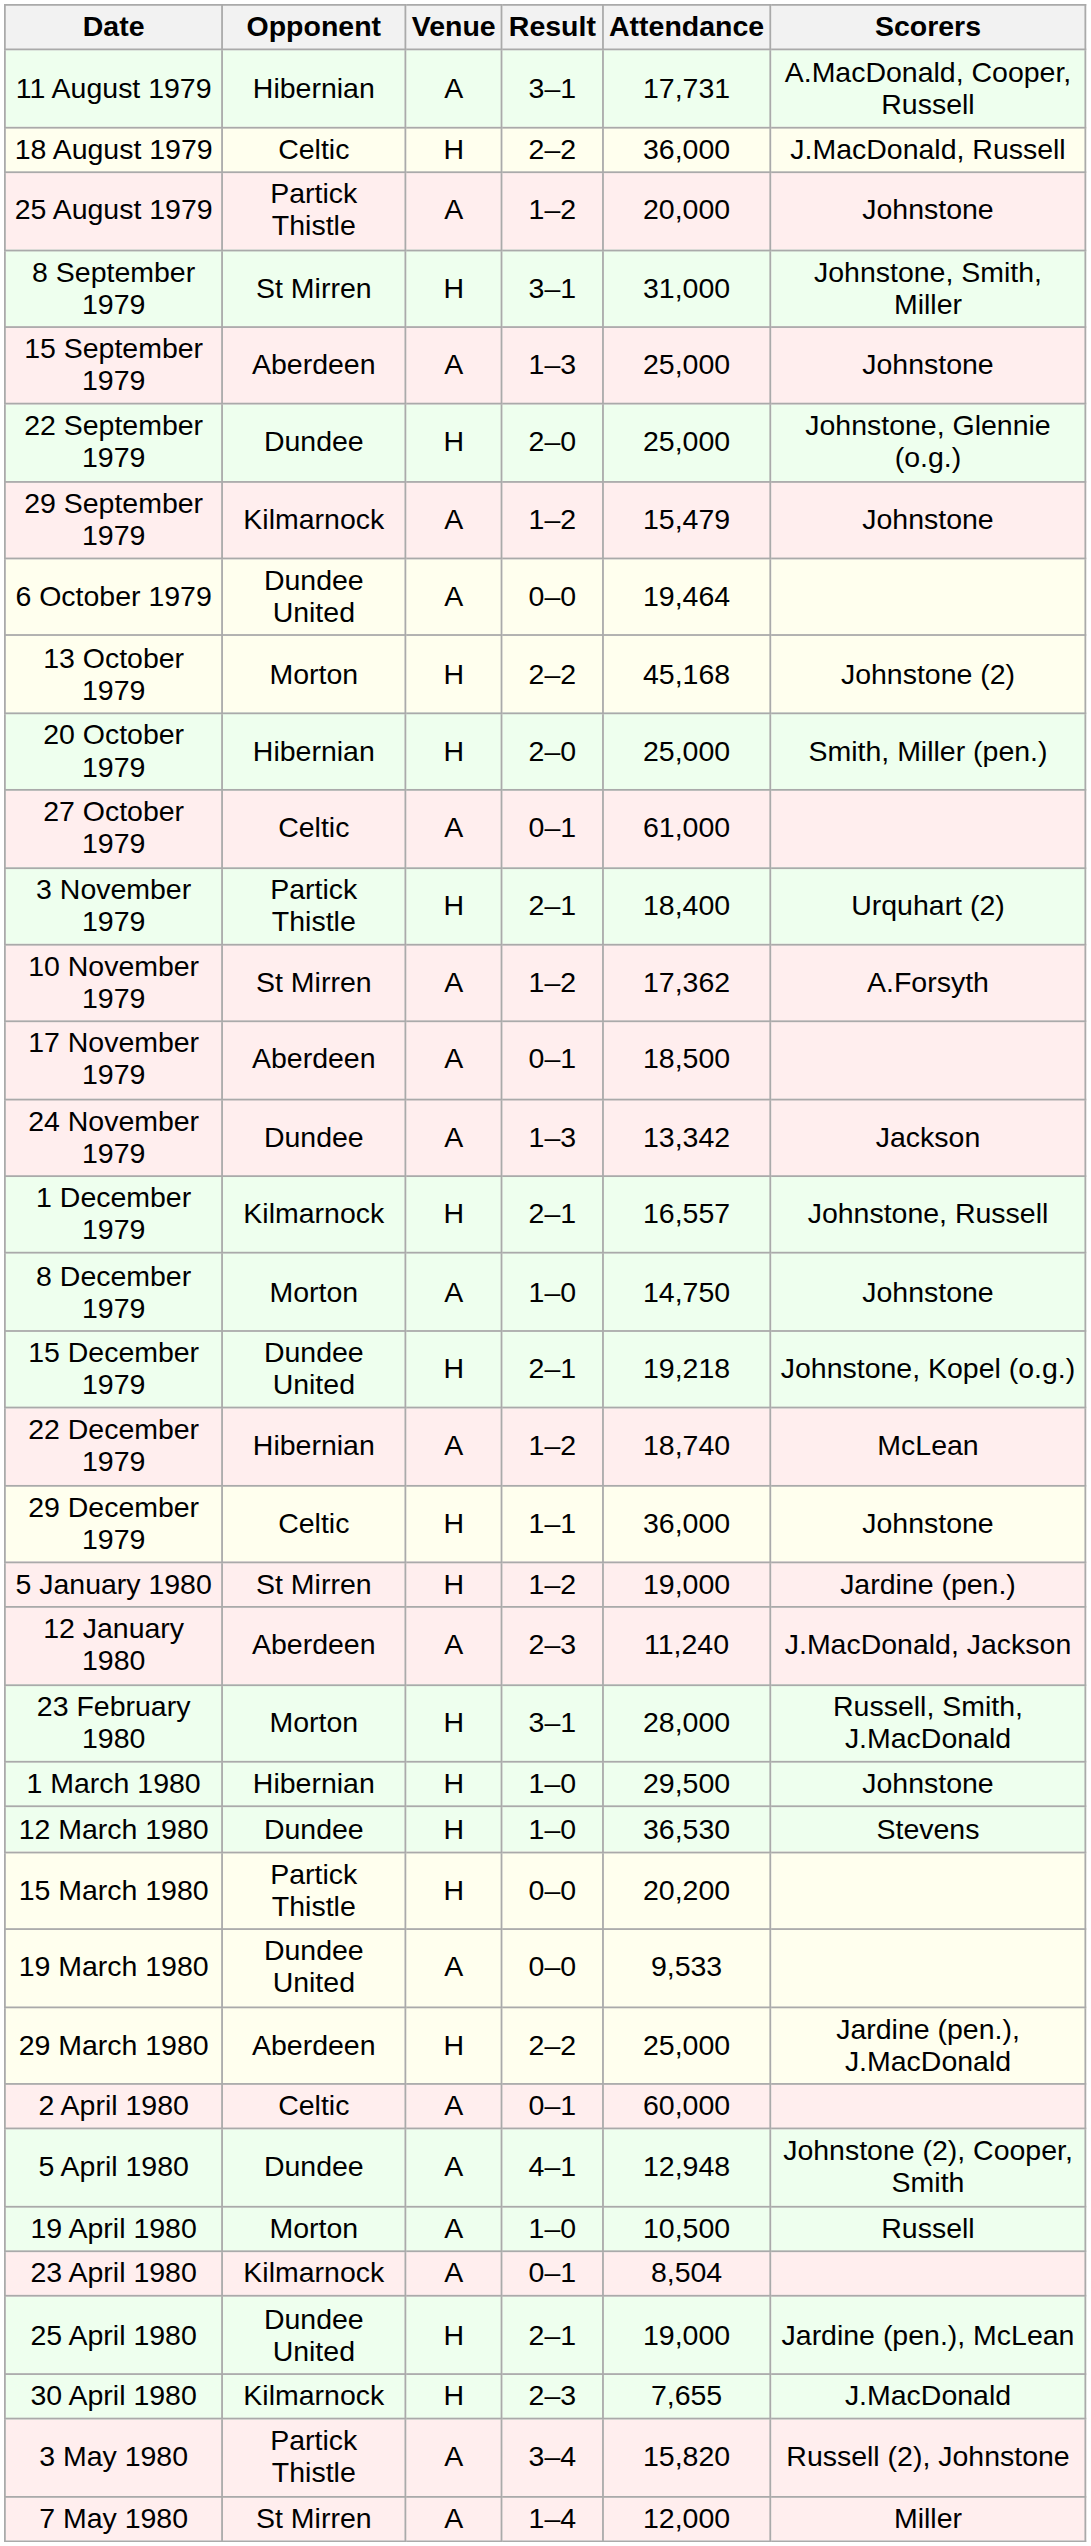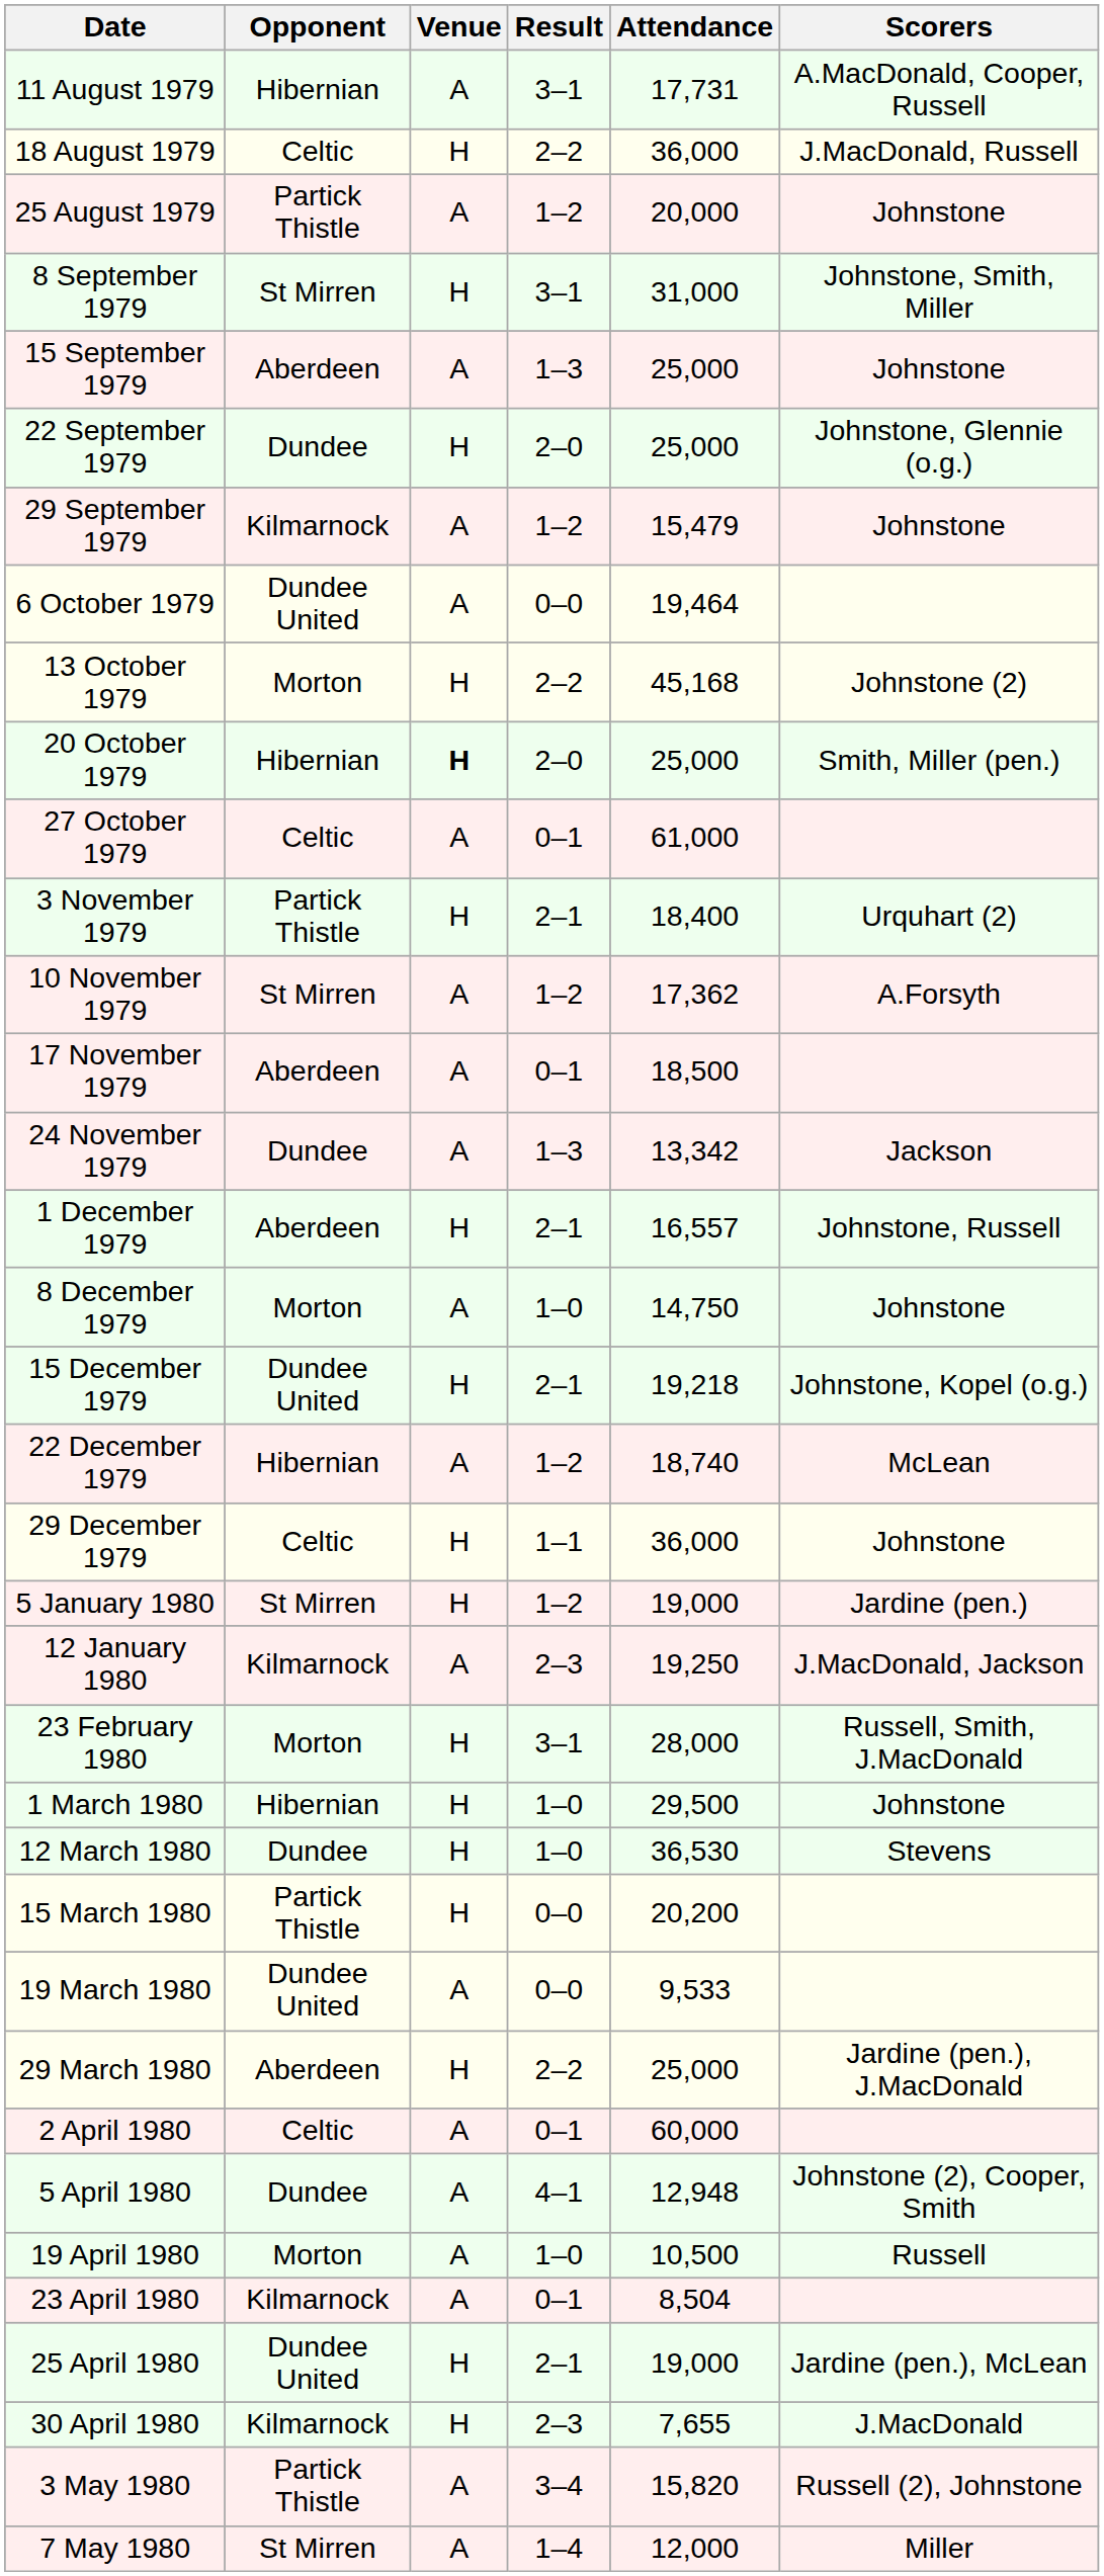20 October 1979 | Venue: normal -> bold
1 December 1979 | Opponent: Kilmarnock -> Aberdeen
12 January 1980 | Opponent: Aberdeen -> Kilmarnock
12 January 1980 | Attendance: 11,240 -> 19,250
